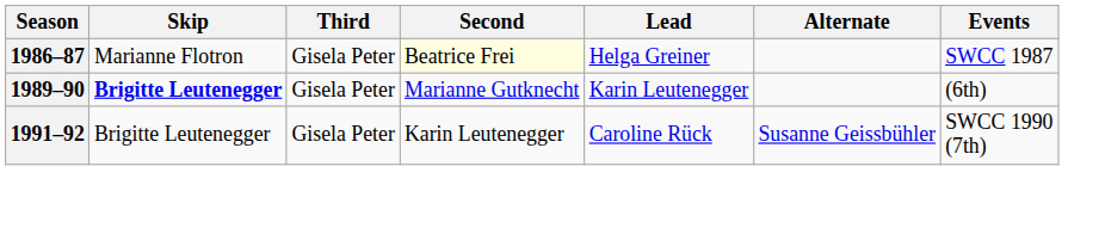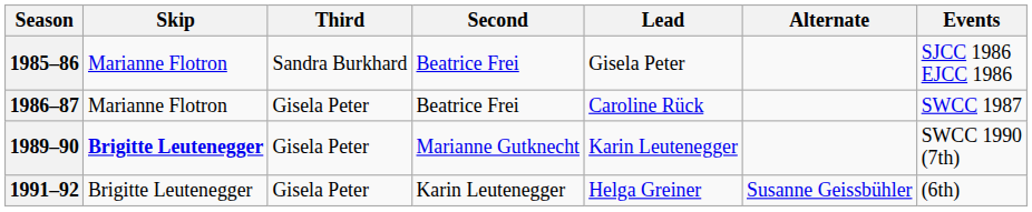+ row: 1985–86 | Marianne Flotron | Sandra Burkhard | Beatrice Frei | Gisela Peter | SJCC 1986 EJCC 1986
1986–87 | Second: lightyellow background -> no background
1986–87 | Lead: Helga Greiner -> Caroline Rück
1989–90 | Events: (6th) -> SWCC 1990 (7th)
1991–92 | Lead: Caroline Rück -> Helga Greiner
1991–92 | Events: SWCC 1990 (7th) -> (6th)
